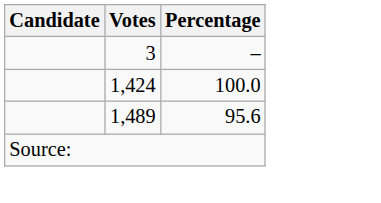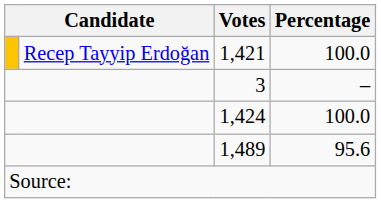+ row: Recep Tayyip Erdoğan | 1,421 | 100.0
